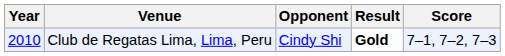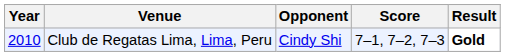columns swapped: Score <-> Result
